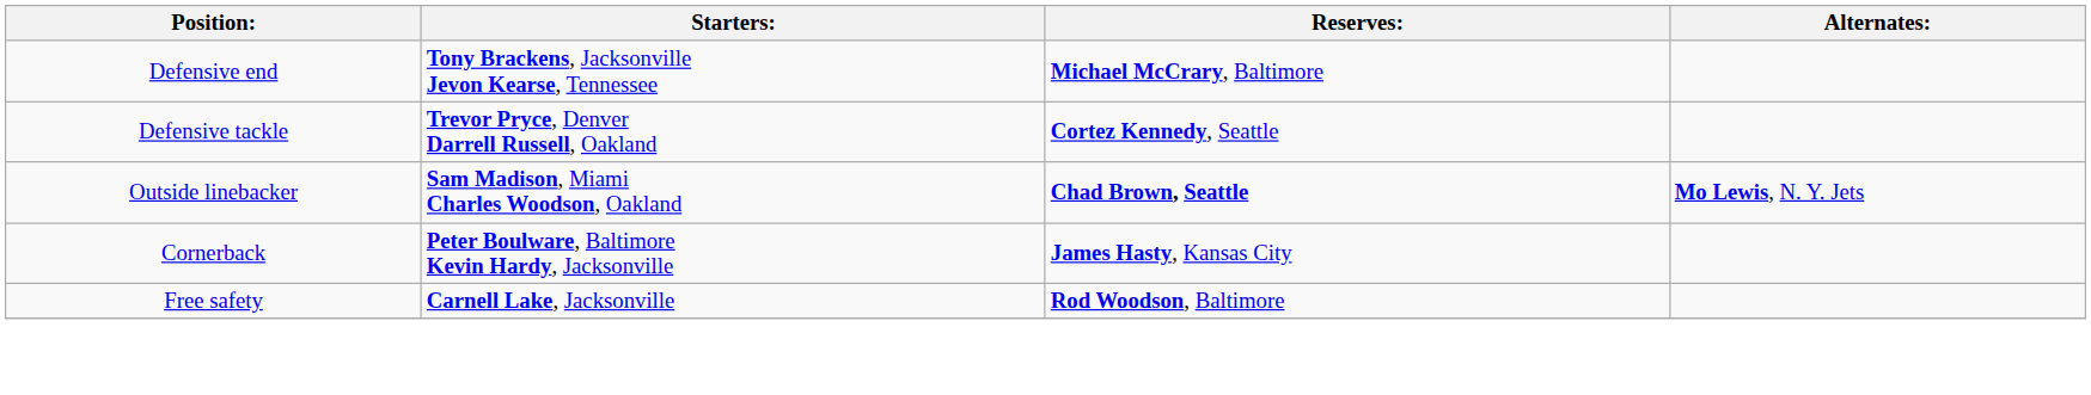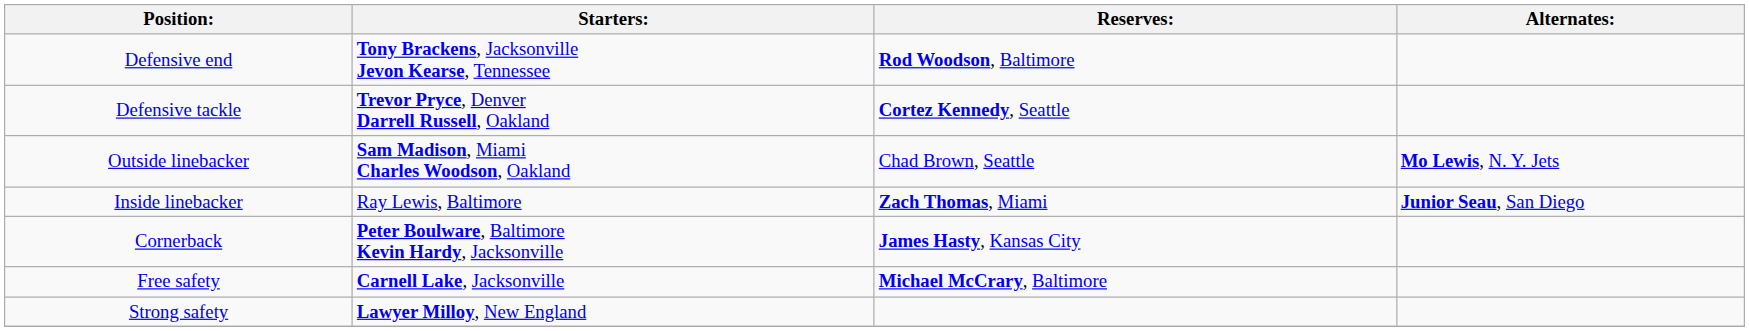Defensive end | Reserves:: Michael McCrary, Baltimore -> Rod Woodson, Baltimore
Outside linebacker | Reserves:: bold -> normal
+ row: Inside linebacker | Ray Lewis, Baltimore | Zach Thomas, Miami | Junior Seau, San Diego
Free safety | Reserves:: Rod Woodson, Baltimore -> Michael McCrary, Baltimore
+ row: Strong safety | Lawyer Milloy, New England
